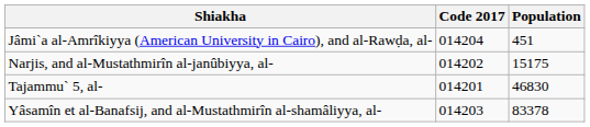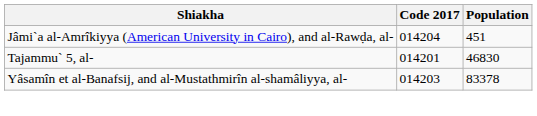- row: Narjis, and al-Mustathmirîn al-janûbiyya, al- | 014202 | 15175
